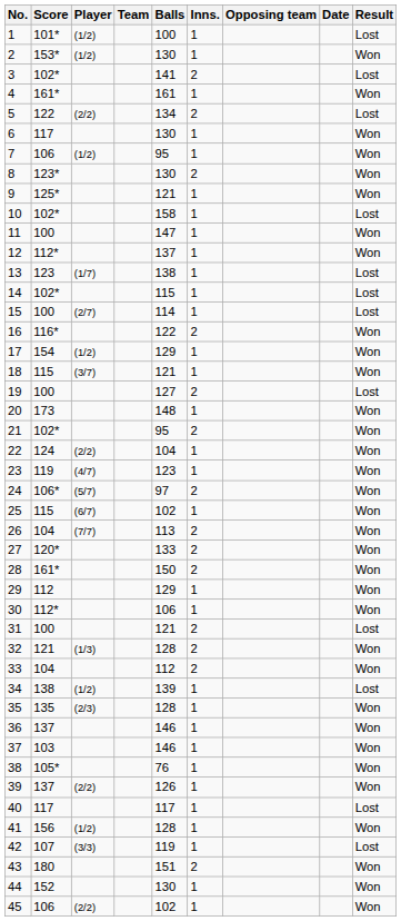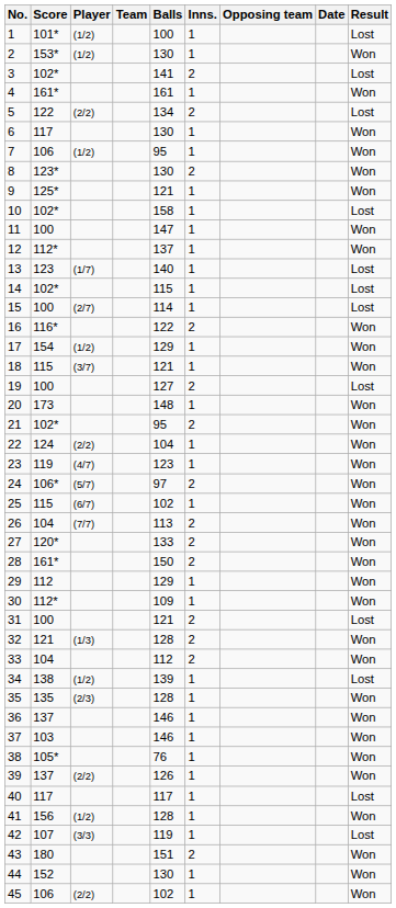13 | Balls: 138 -> 140
30 | Balls: 106 -> 109
